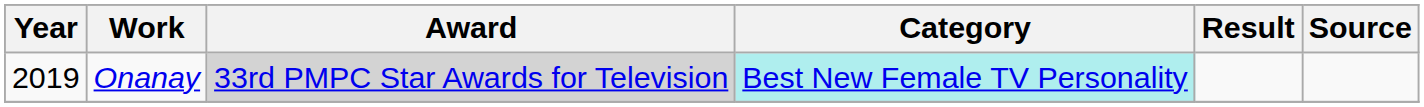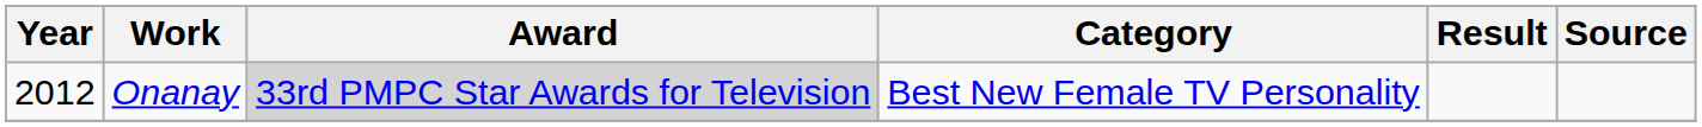Onanay | Year: 2019 -> 2012
Onanay | Category: paleturquoise background -> no background
